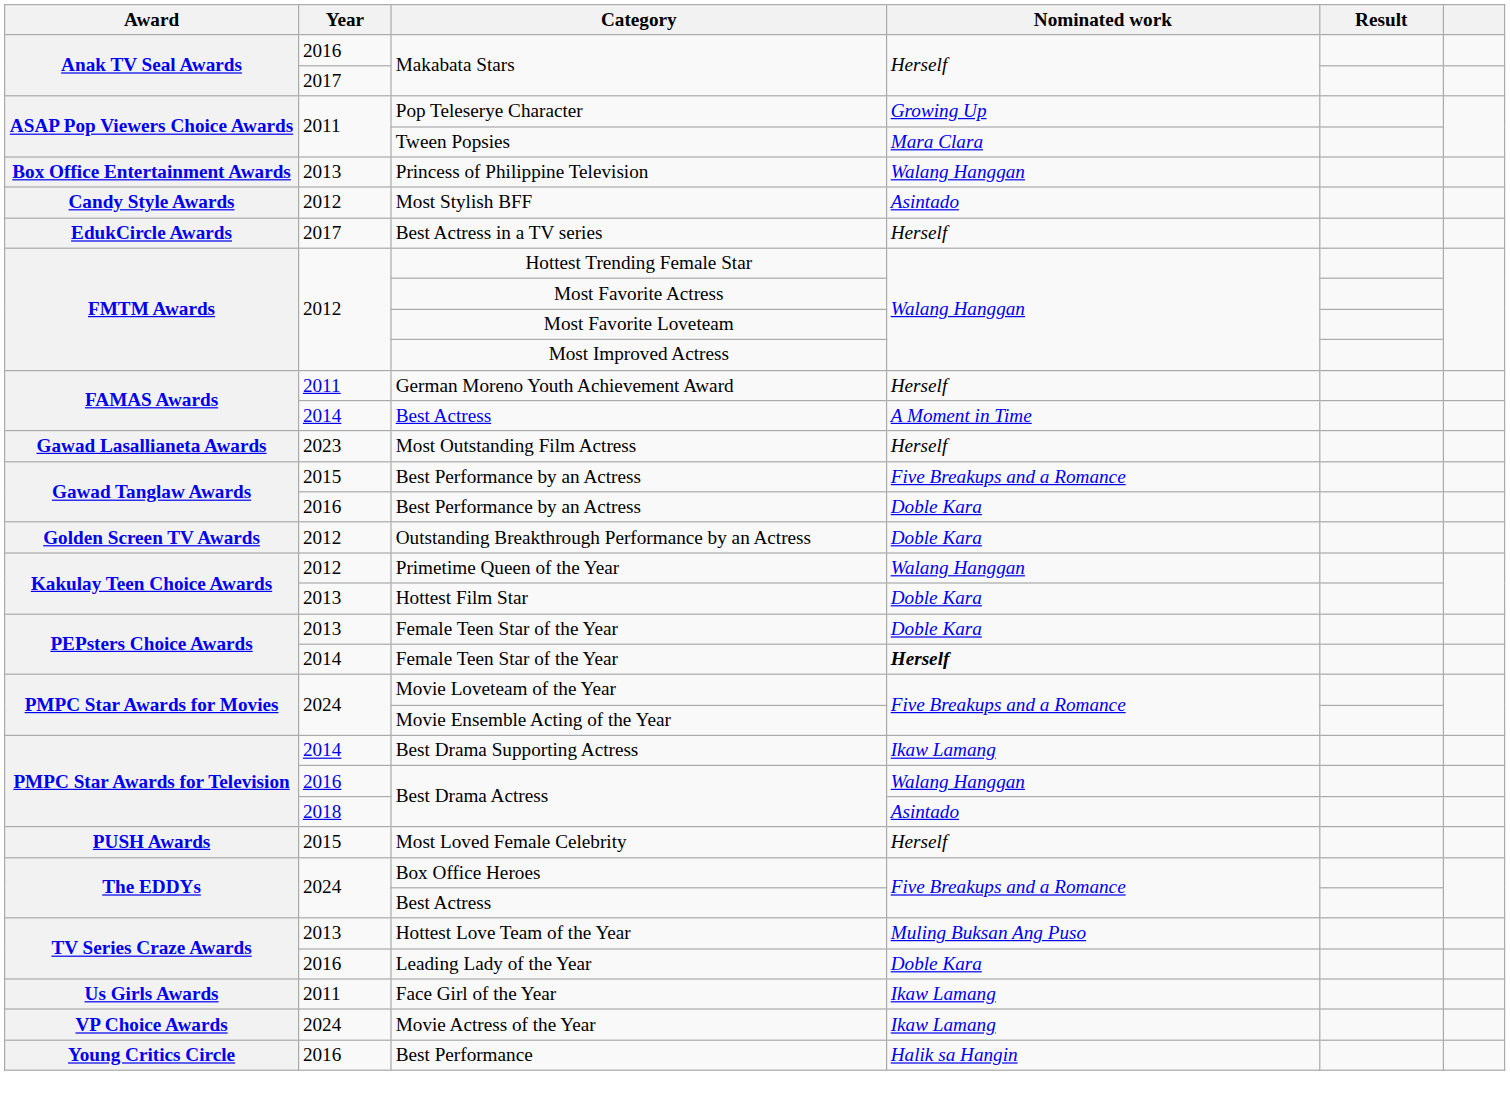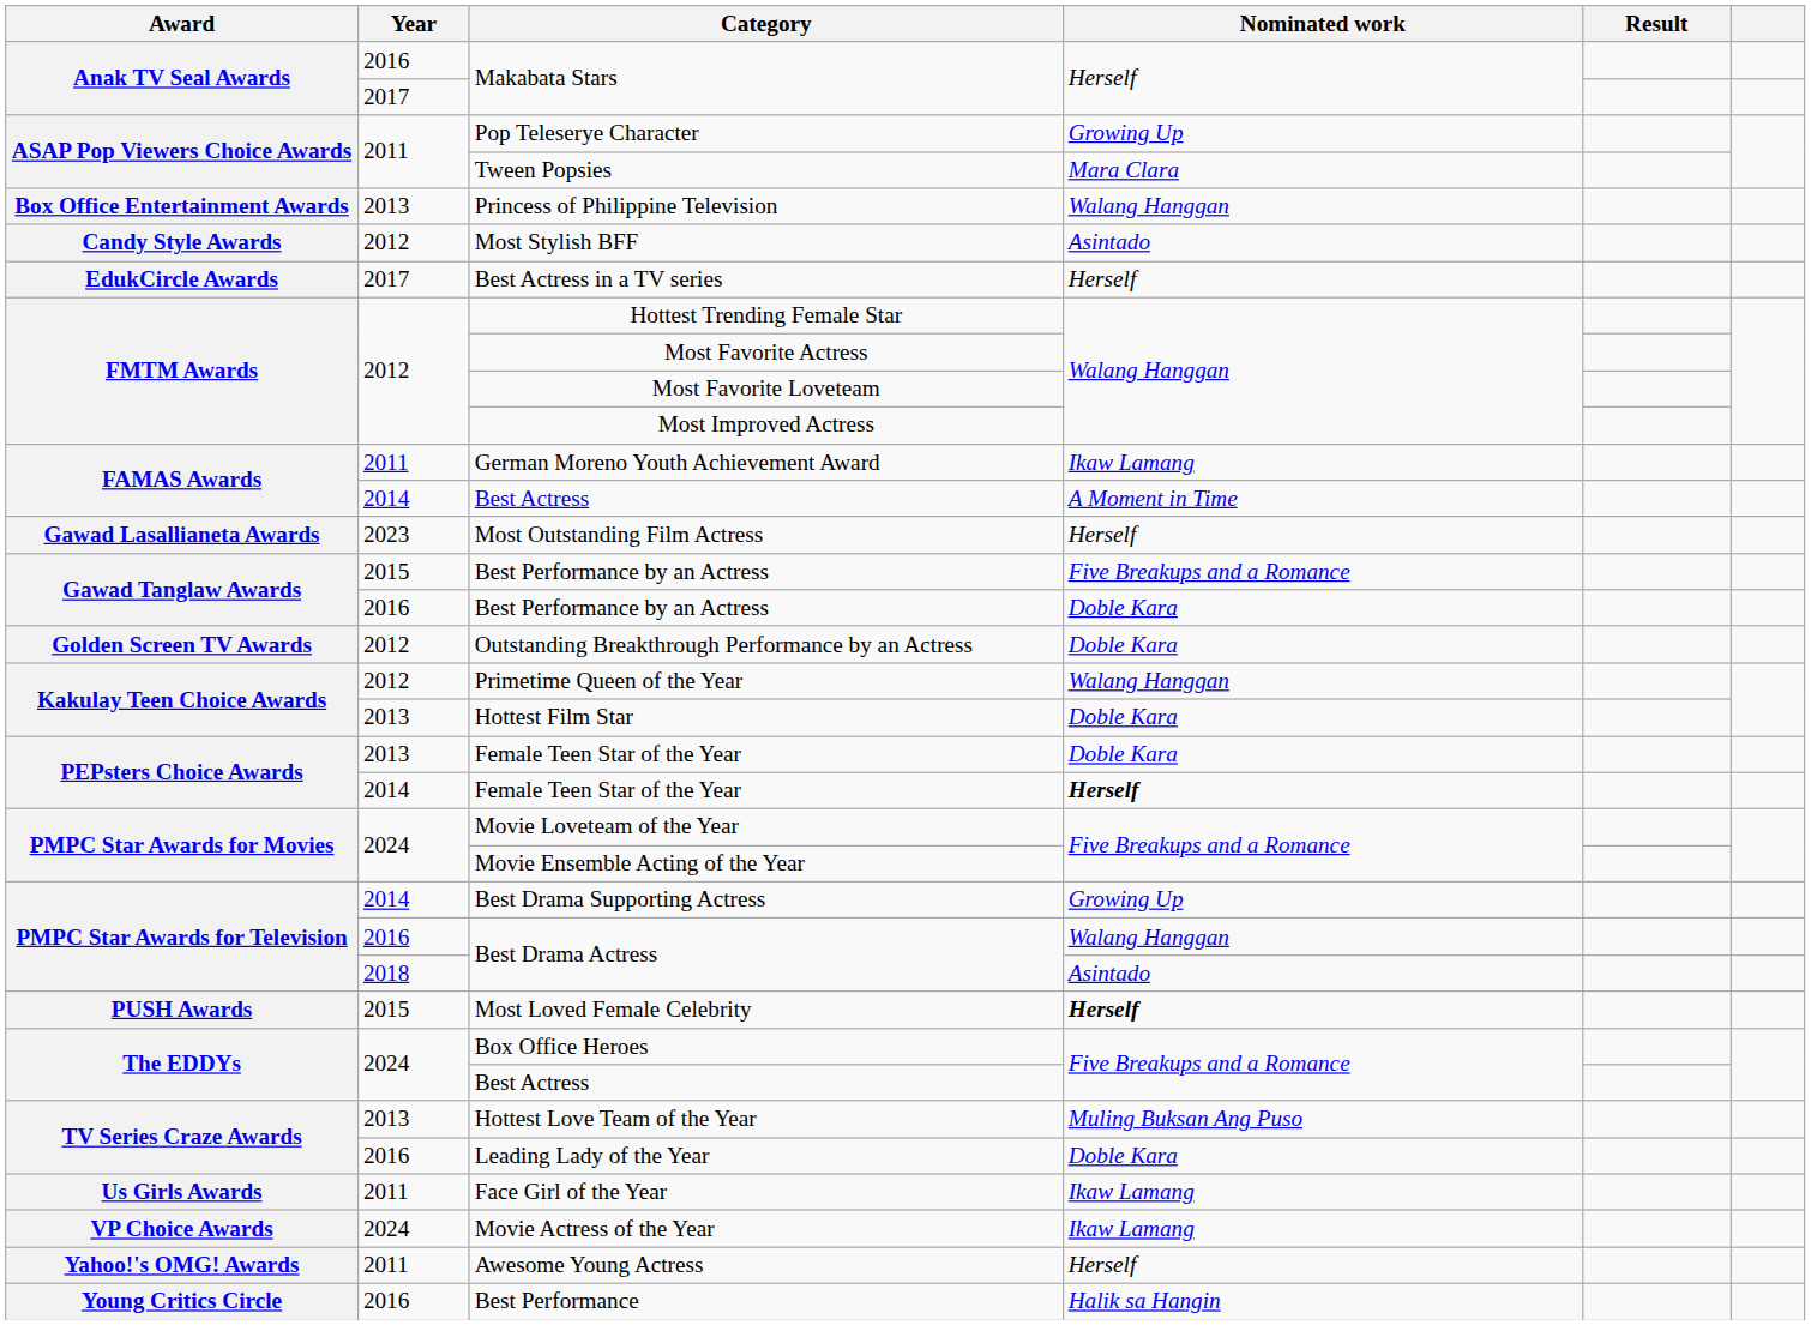German Moreno Youth Achievement Award | Nominated work: Herself -> Ikaw Lamang
Best Drama Supporting Actress | Nominated work: Ikaw Lamang -> Growing Up
Most Loved Female Celebrity | Nominated work: normal -> bold
+ row: Yahoo!'s OMG! Awards | 2011 | Awesome Young Actress | Herself
